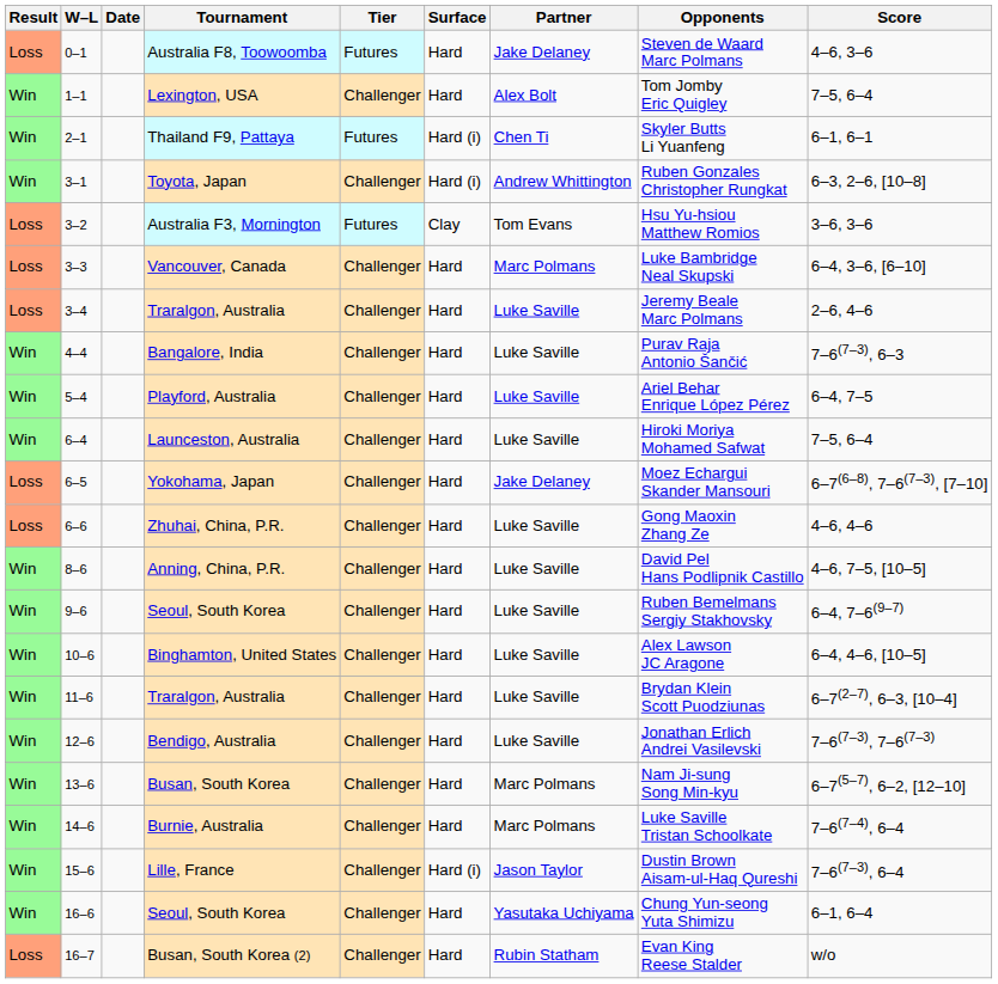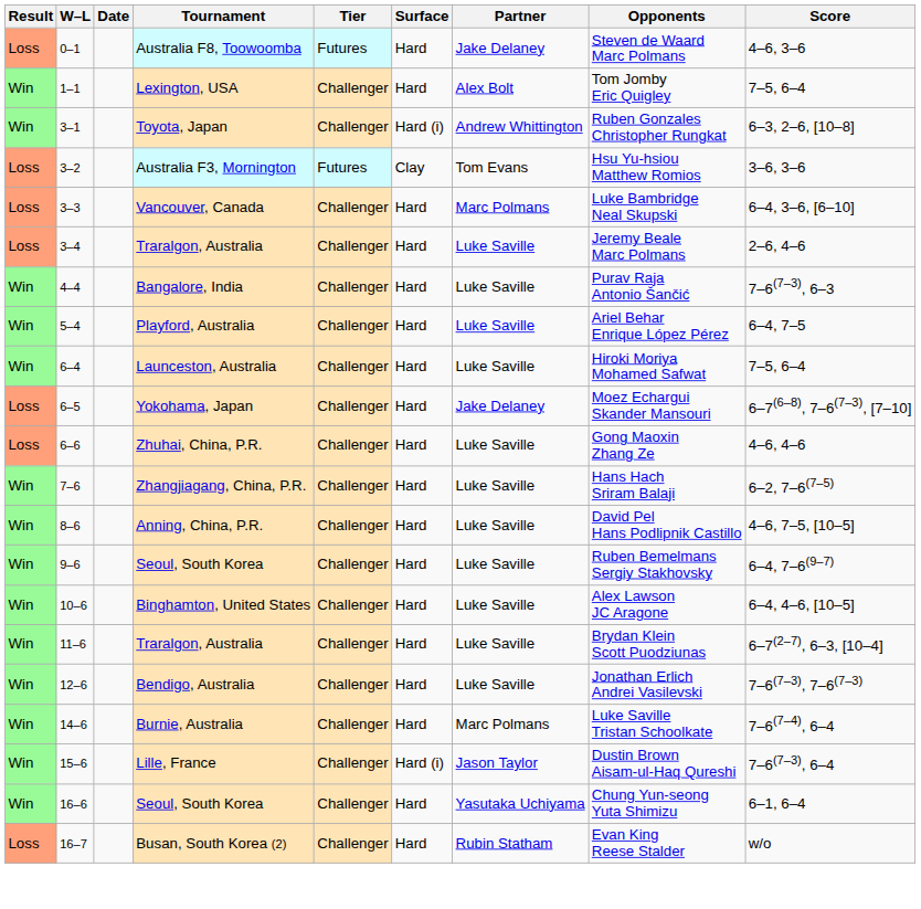- row: Win | 2–1 | Thailand F9, Pattaya | Futures | Hard (i) | Chen Ti | Skyler Butts Li Yuanfeng | 6–1, 6–1
+ row: Win | 7–6 | Zhangjiagang, China, P.R. | Challenger | Hard | Luke Saville | Hans Hach Sriram Balaji | 6–2, 7–6(7–5)
- row: Win | 13–6 | Busan, South Korea | Challenger | Hard | Marc Polmans | Nam Ji-sung Song Min-kyu | 6–7(5–7), 6–2, [12–10]
